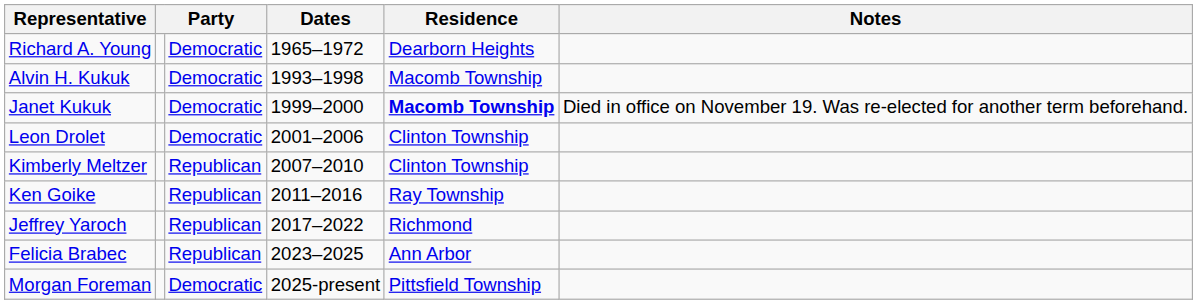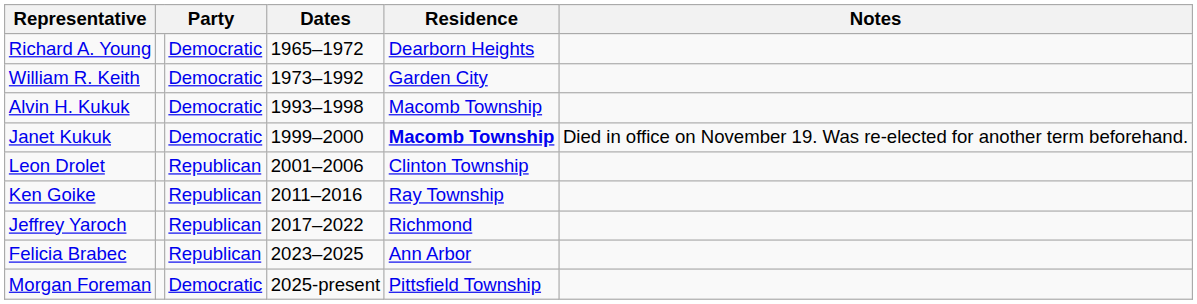+ row: William R. Keith | Democratic | 1973–1992 | Garden City
Leon Drolet | column 3: Democratic -> Republican
- row: Kimberly Meltzer | Republican | 2007–2010 | Clinton Township
